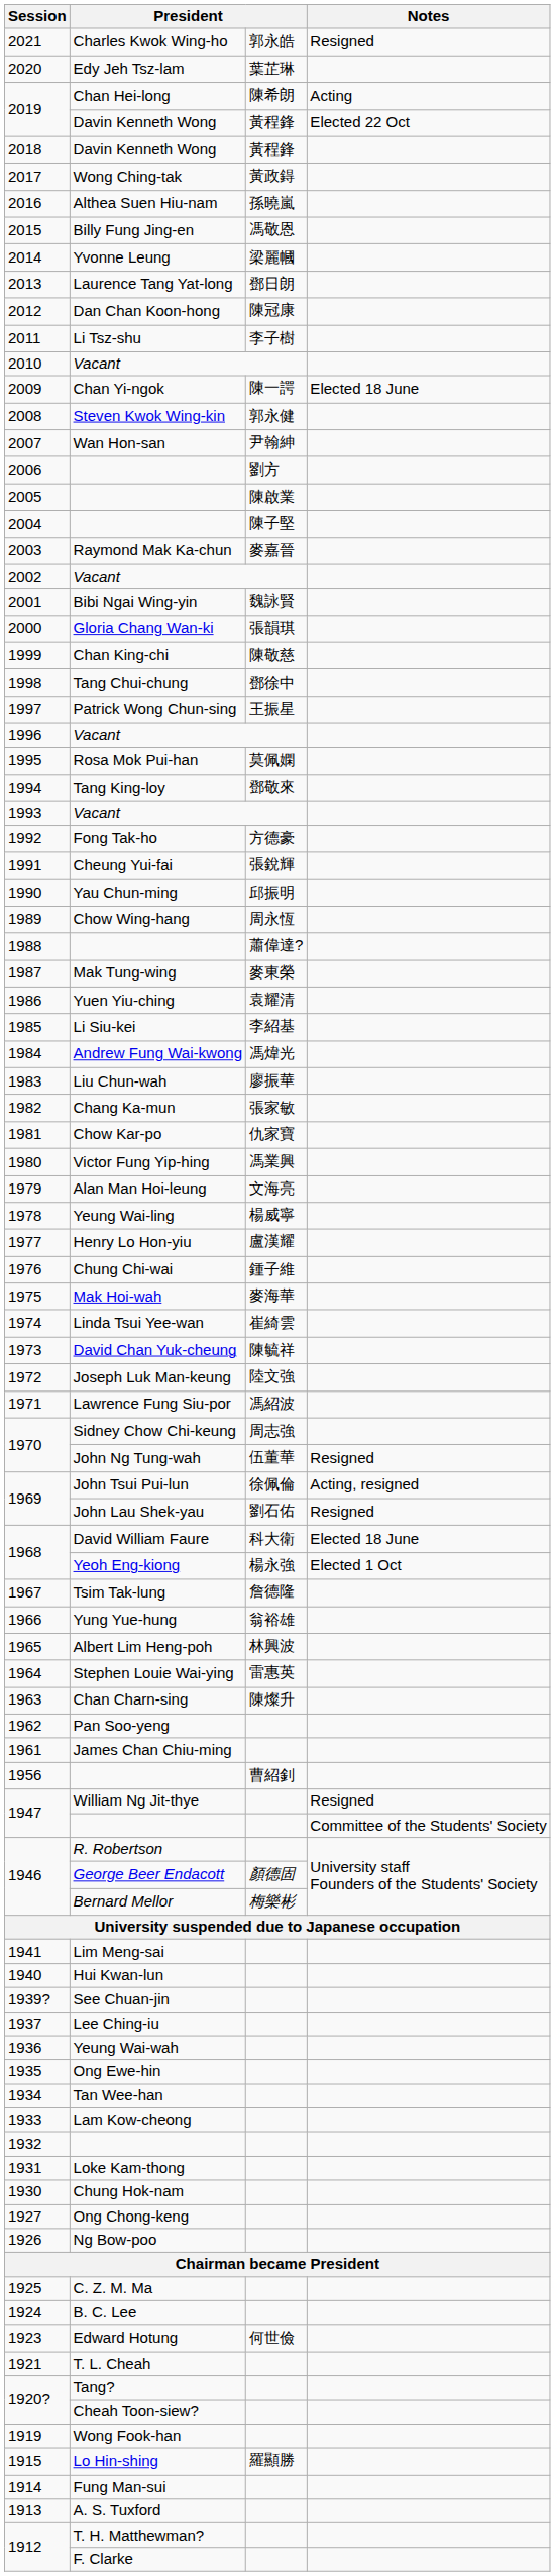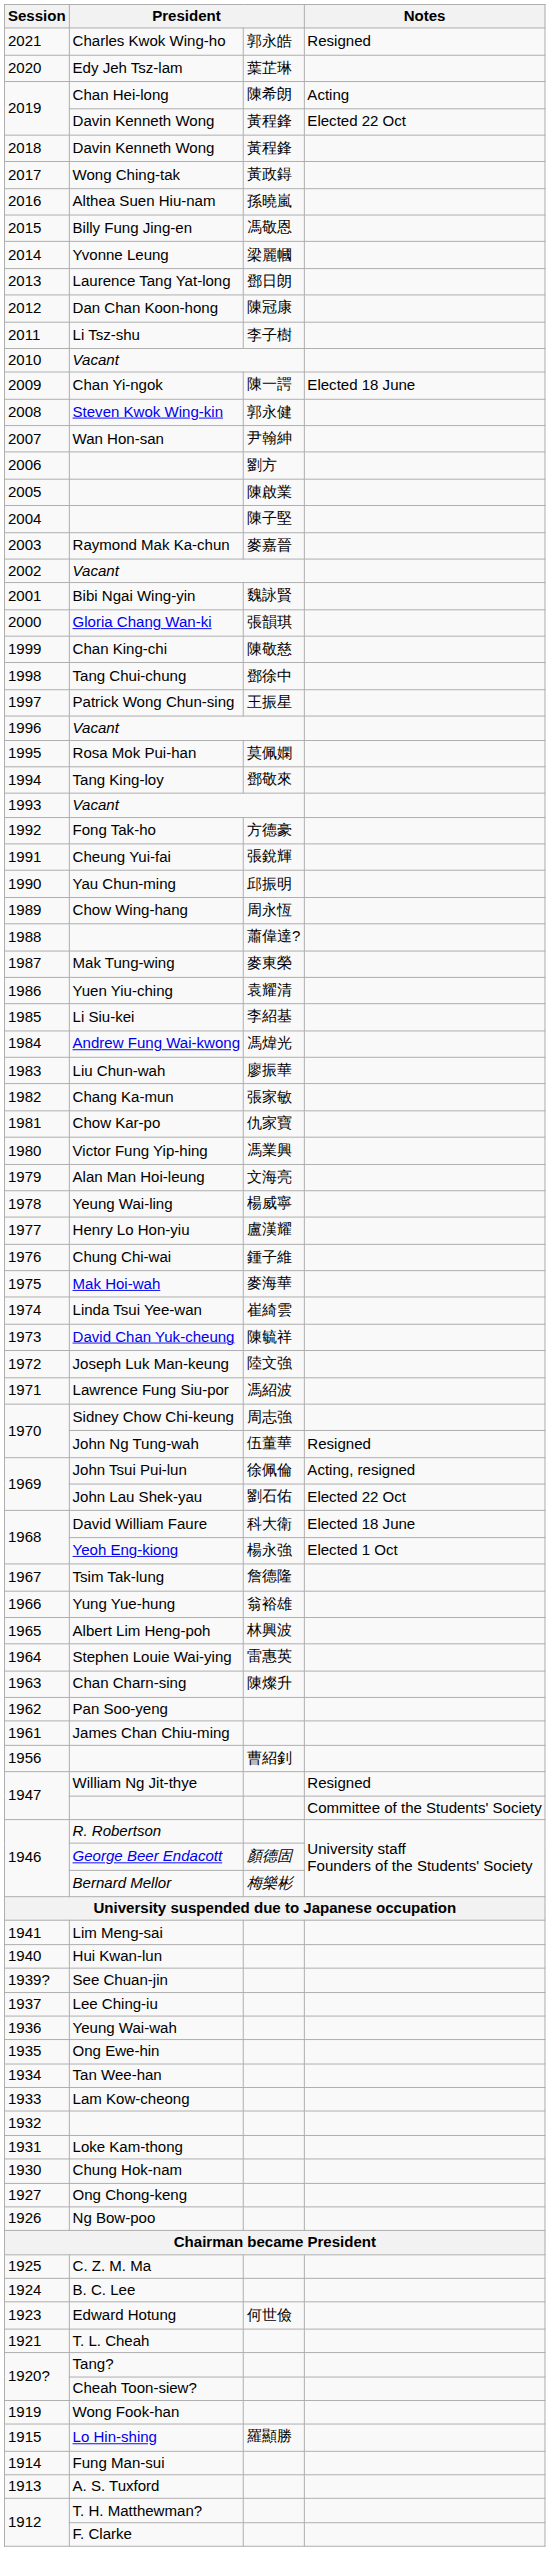1969 / John Lau Shek-yau | Notes: Resigned -> Elected 22 Oct
